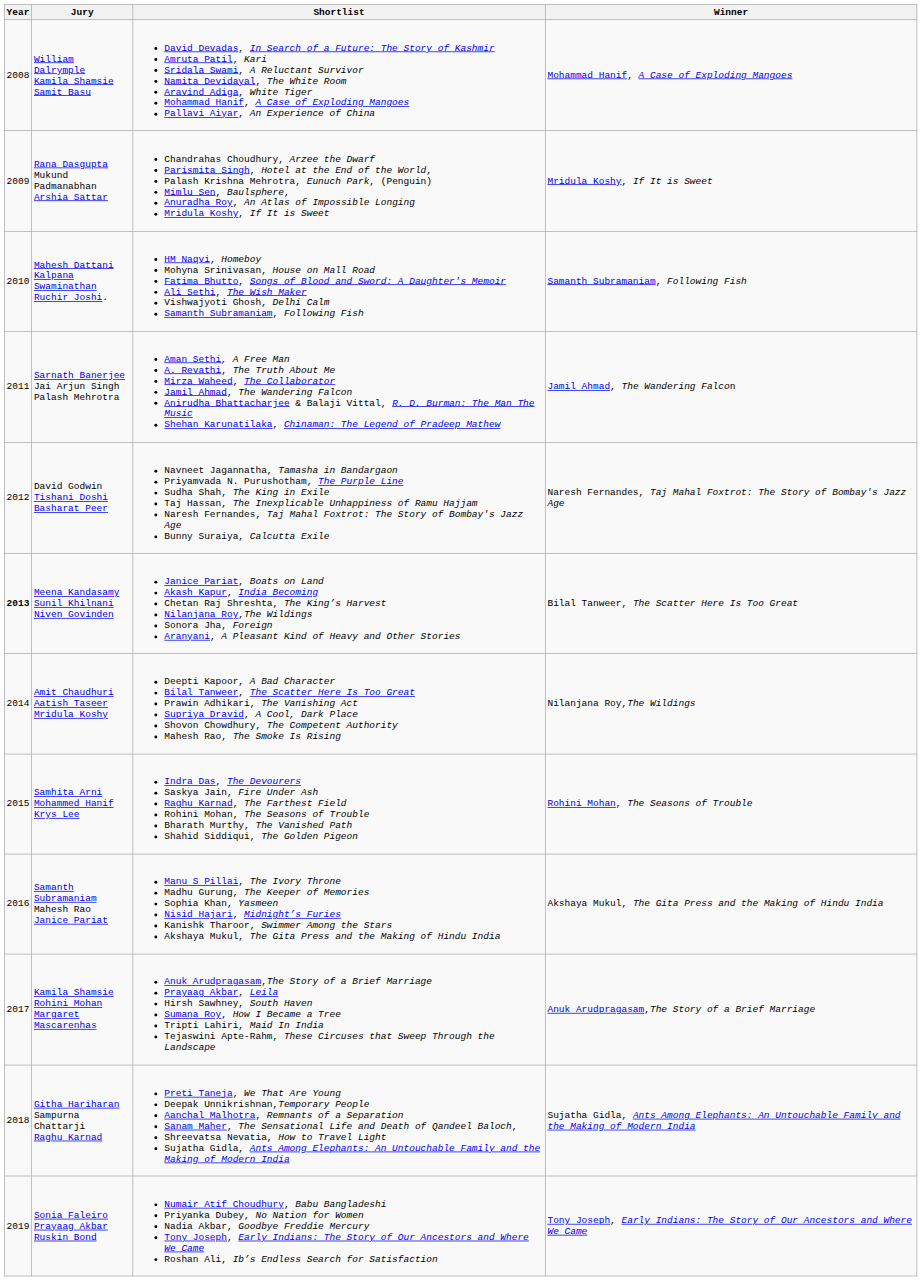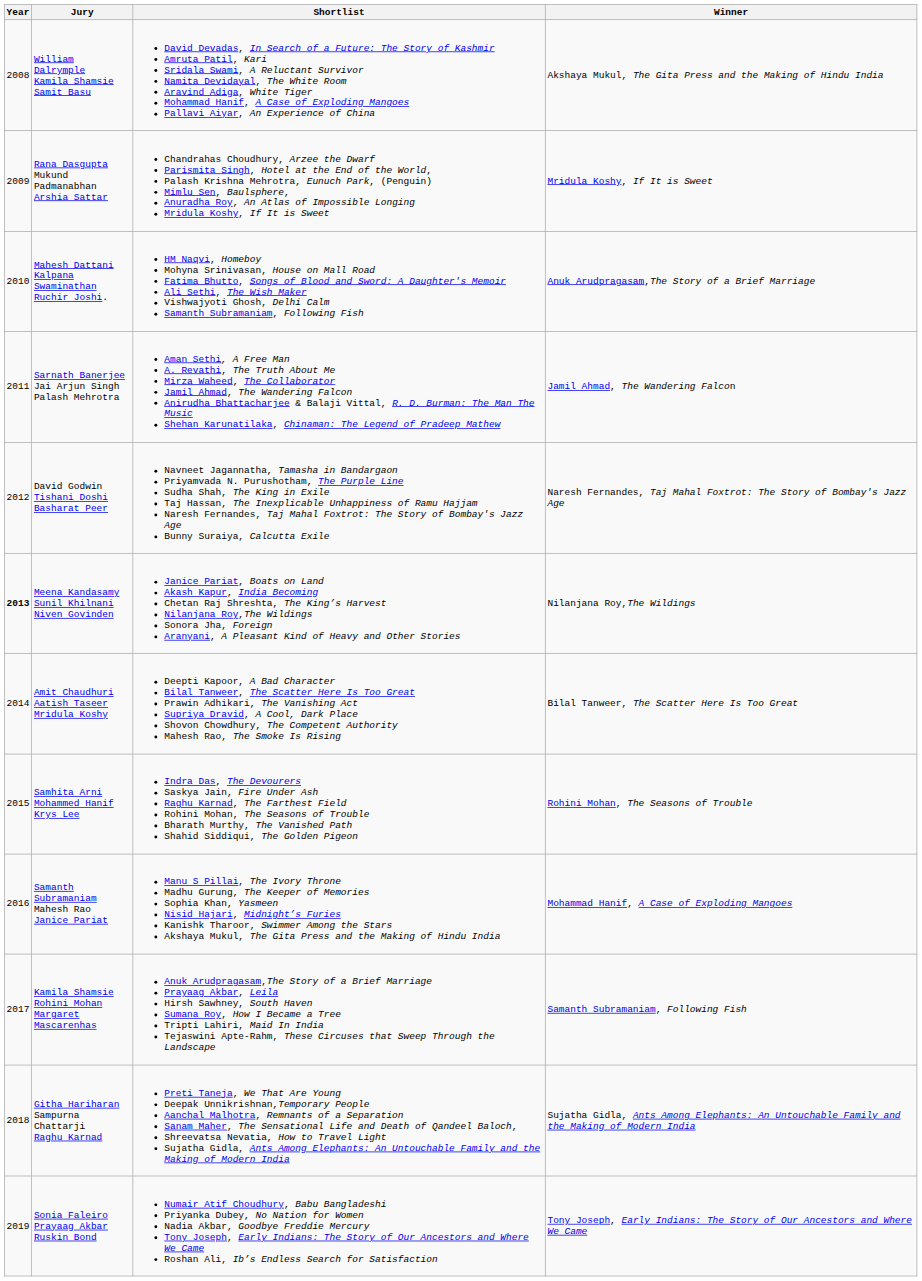William Dalrymple Kamila Shamsie Samit Basu | Winner: Mohammad Hanif, A Case of Exploding Mangoes -> Akshaya Mukul, The Gita Press and the Making of Hindu India
Mahesh Dattani Kalpana Swaminathan Ruchir Joshi. | Winner: Samanth Subramaniam, Following Fish -> Anuk Arudpragasam,The Story of a Brief Marriage
Meena Kandasamy Sunil Khilnani Niven Govinden | Winner: Bilal Tanweer, The Scatter Here Is Too Great -> Nilanjana Roy,The Wildings
Amit Chaudhuri Aatish Taseer Mridula Koshy | Winner: Nilanjana Roy,The Wildings -> Bilal Tanweer, The Scatter Here Is Too Great
Samanth Subramaniam Mahesh Rao Janice Pariat | Winner: Akshaya Mukul, The Gita Press and the Making of Hindu India -> Mohammad Hanif, A Case of Exploding Mangoes
Kamila Shamsie Rohini Mohan Margaret Mascarenhas | Winner: Anuk Arudpragasam,The Story of a Brief Marriage -> Samanth Subramaniam, Following Fish
